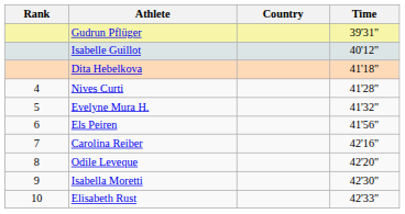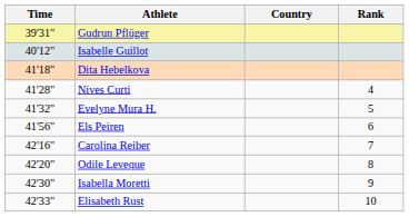columns swapped: Rank <-> Time
